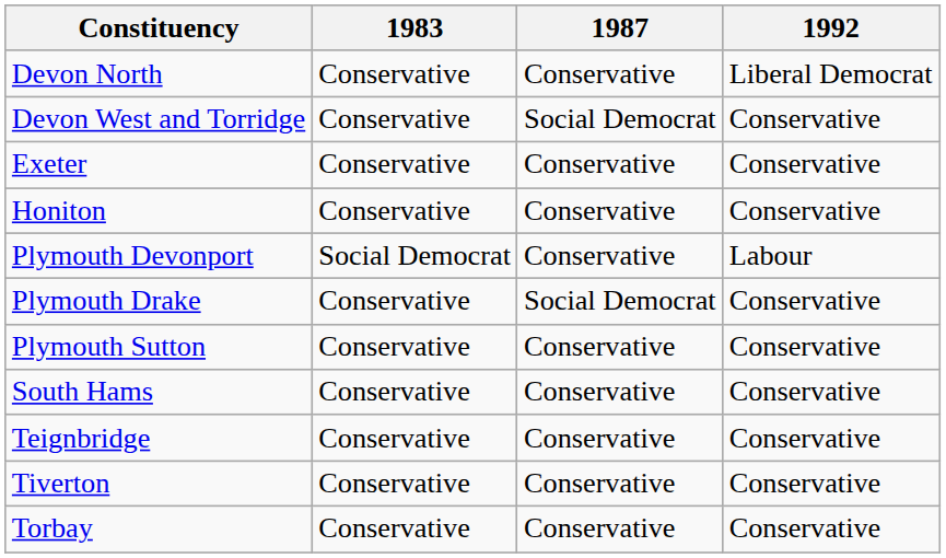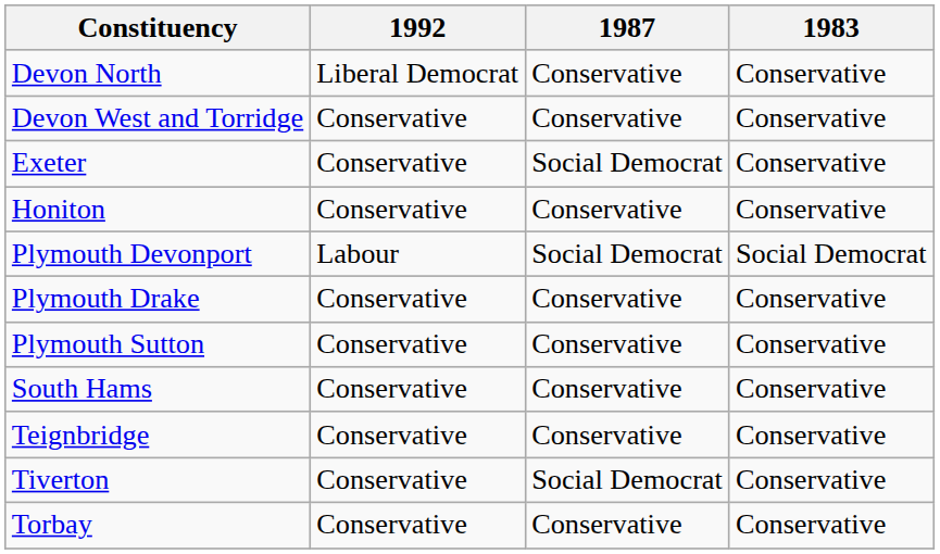columns swapped: 1983 <-> 1992
Devon West and Torridge | 1987: Social Democrat -> Conservative
Exeter | 1987: Conservative -> Social Democrat
Plymouth Devonport | 1987: Conservative -> Social Democrat
Plymouth Drake | 1987: Social Democrat -> Conservative
Tiverton | 1987: Conservative -> Social Democrat
